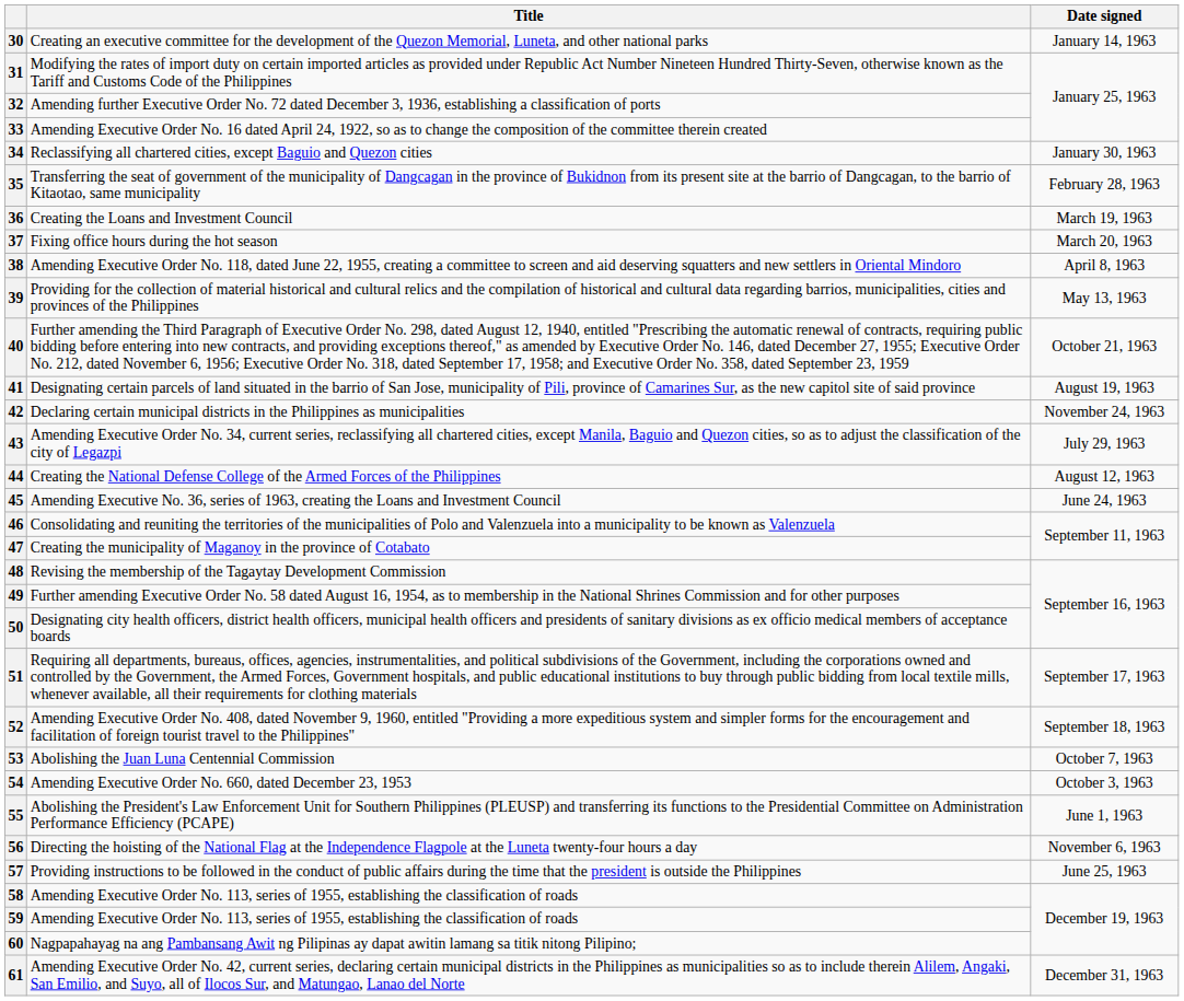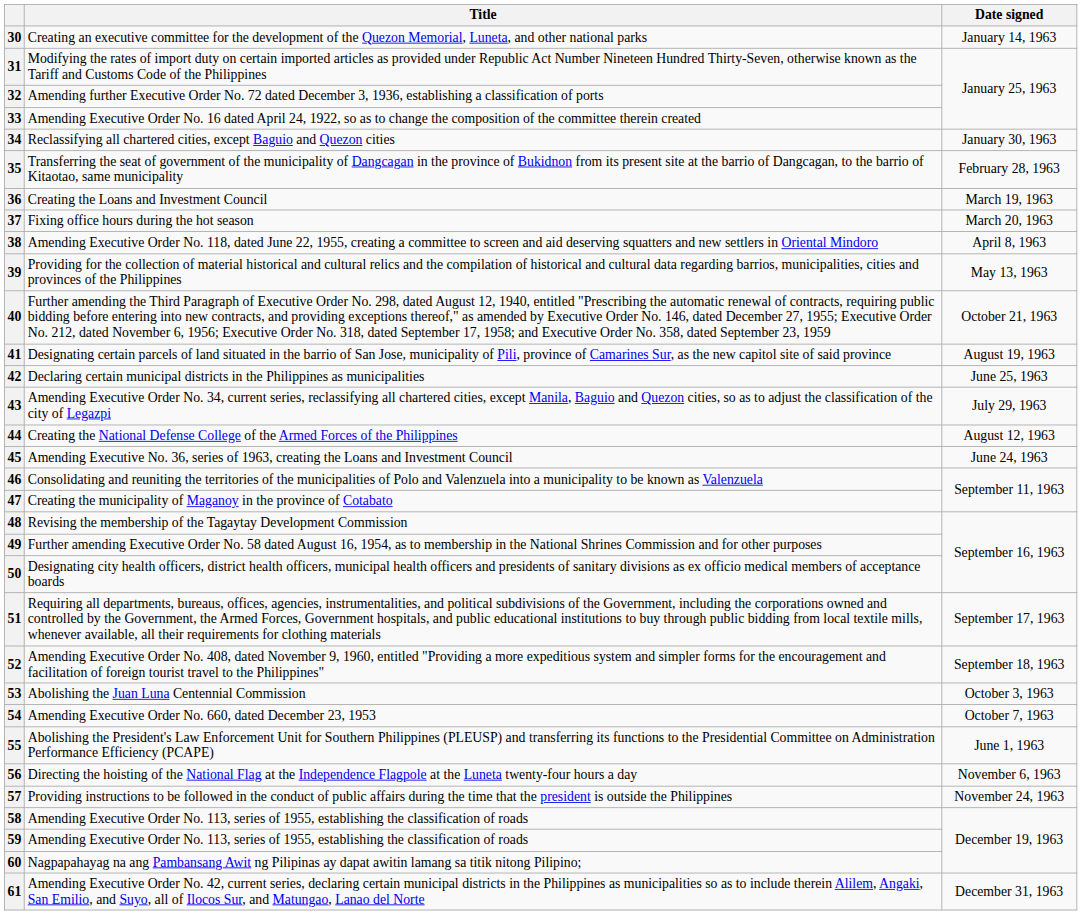42 | Date signed: November 24, 1963 -> June 25, 1963
53 | Date signed: October 7, 1963 -> October 3, 1963
54 | Date signed: October 3, 1963 -> October 7, 1963
57 | Date signed: June 25, 1963 -> November 24, 1963
